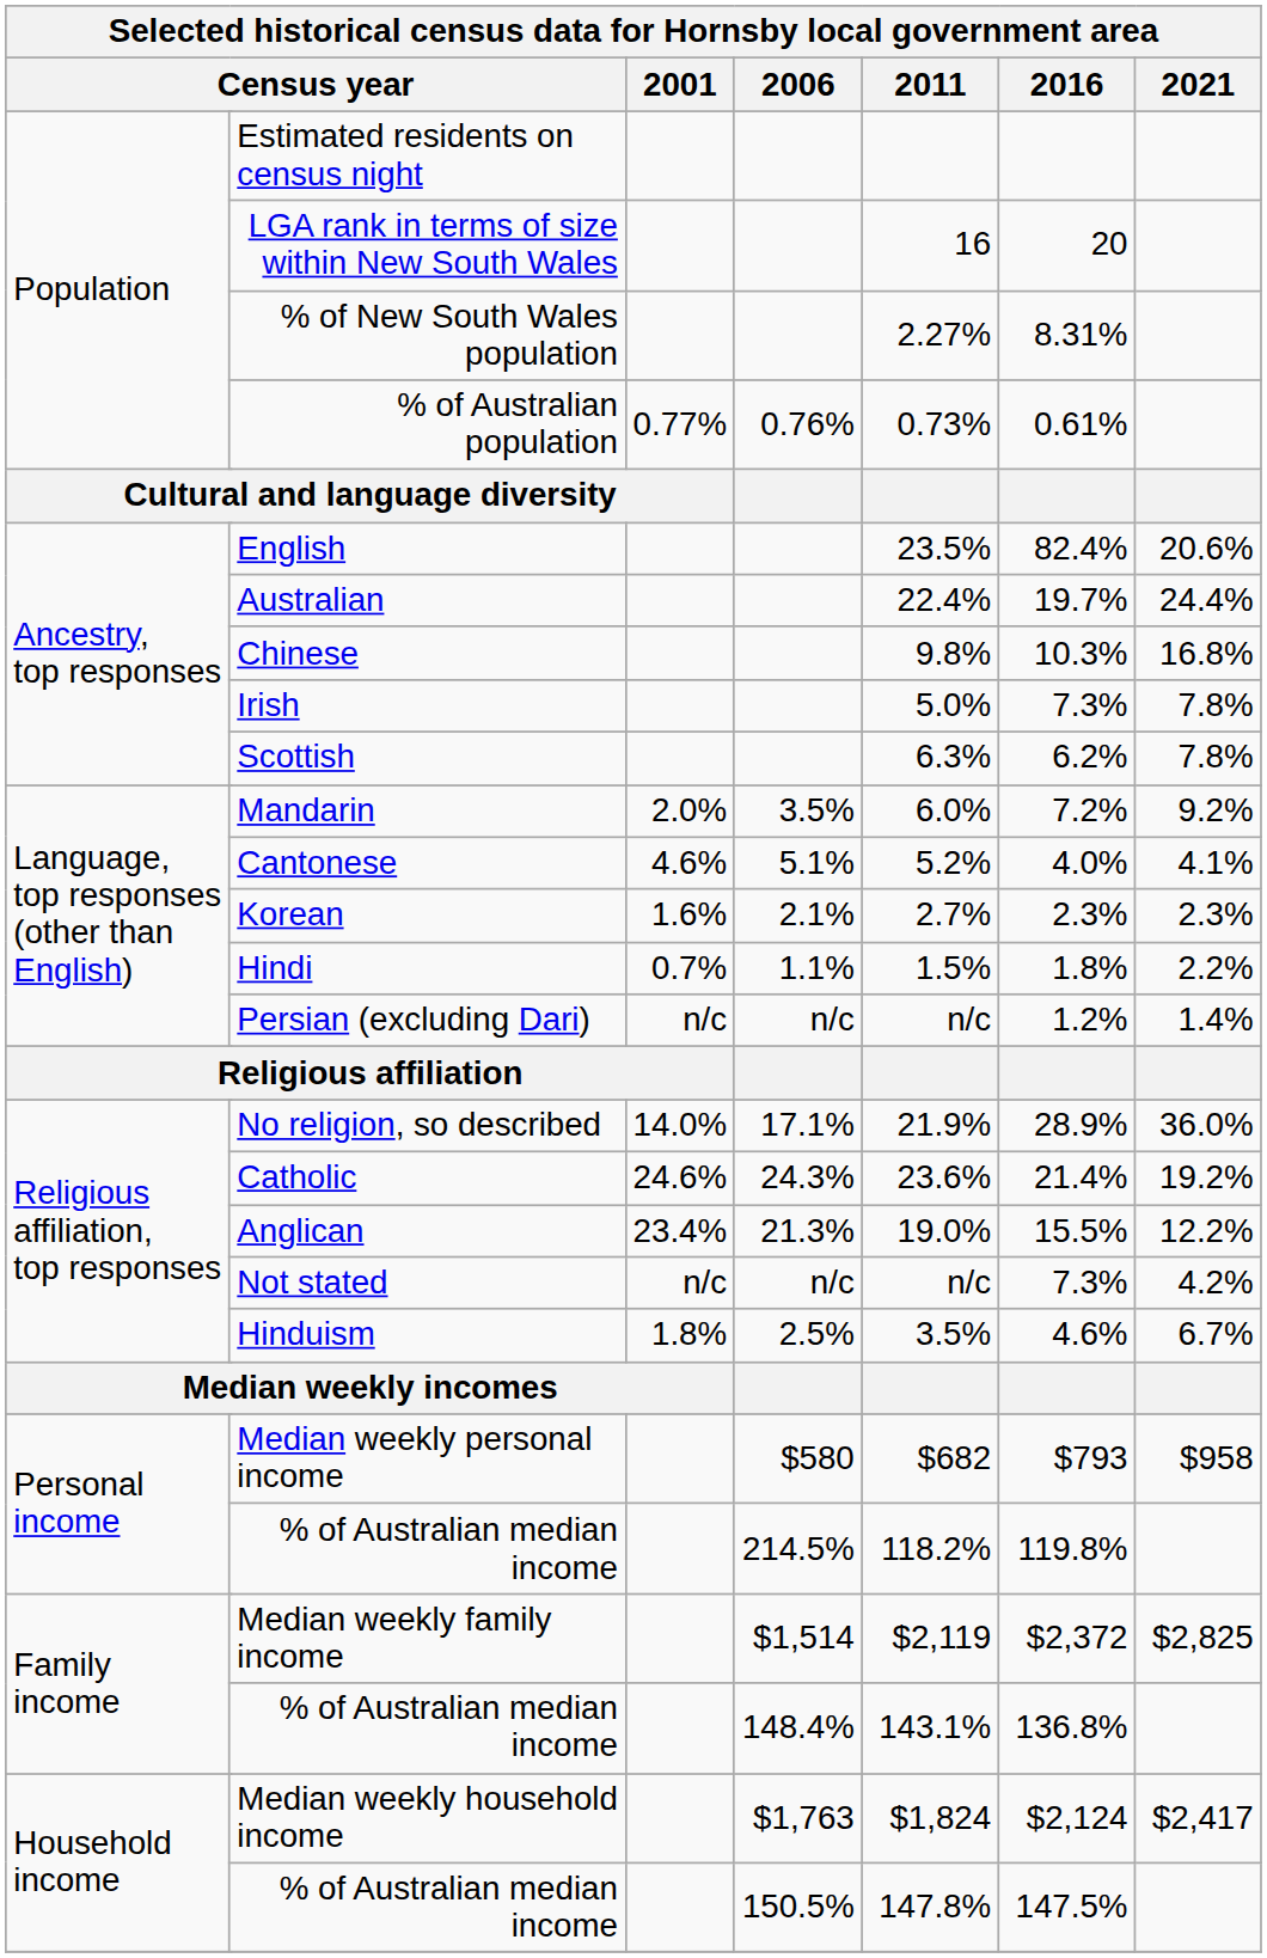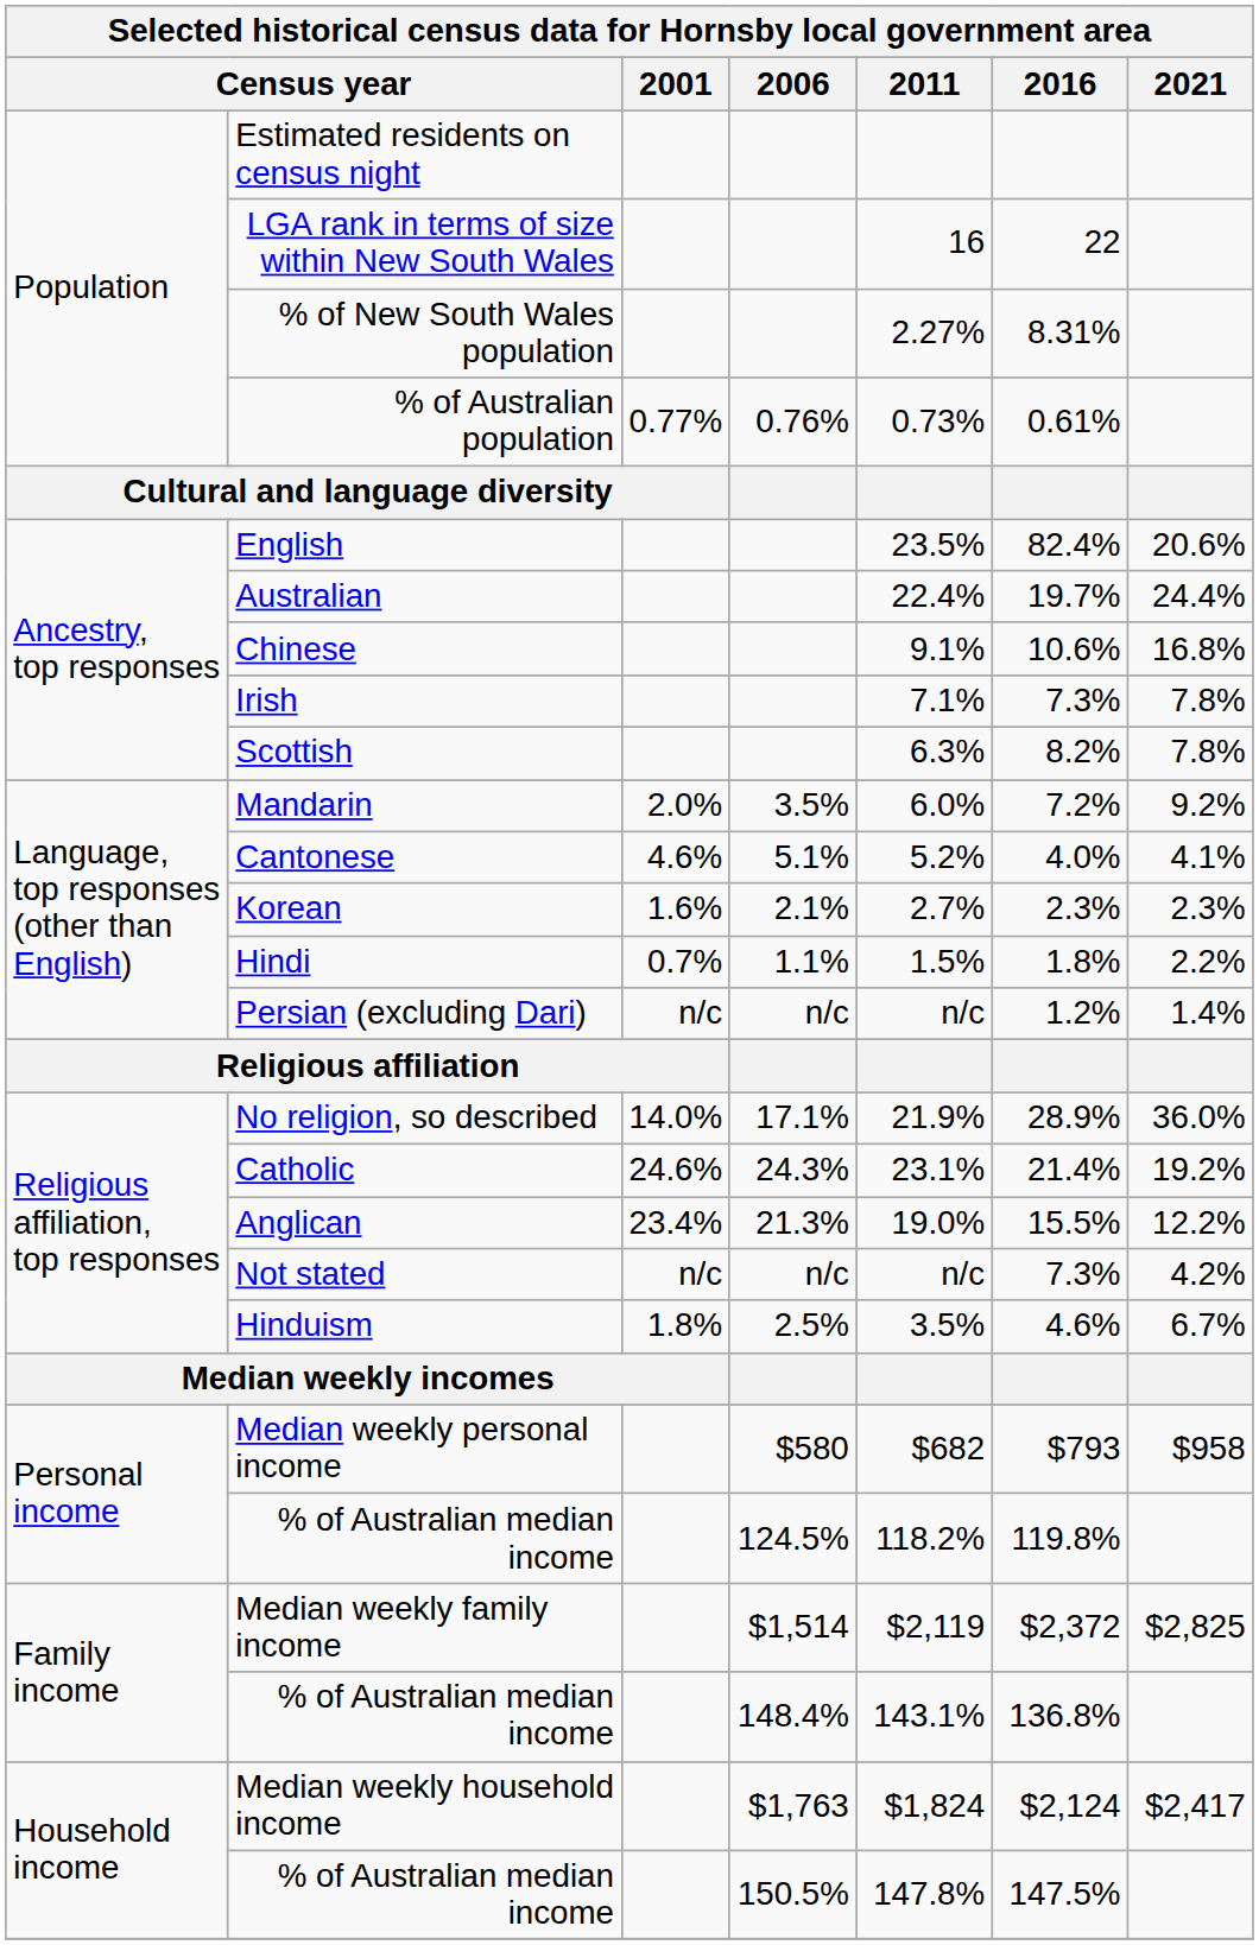LGA rank in terms of size within New South Wales | 2016: 20 -> 22
Chinese | 2011: 9.8% -> 9.1%
Chinese | 2016: 10.3% -> 10.6%
Irish | 2011: 5.0% -> 7.1%
Scottish | 2016: 6.2% -> 8.2%
Catholic | 2011: 23.6% -> 23.1%
Personal income / % of Australian median income | 2006: 214.5% -> 124.5%
